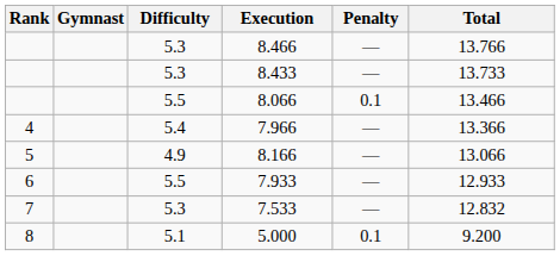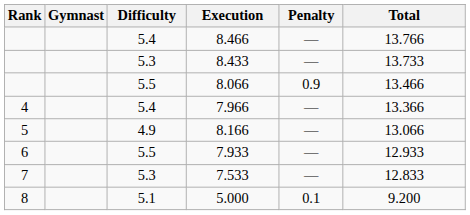8.466 | Difficulty: 5.3 -> 5.4
8.066 | Penalty: 0.1 -> 0.9
7.533 | Total: 12.832 -> 12.833
